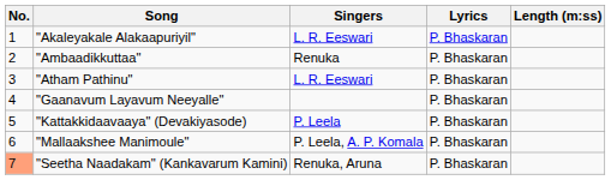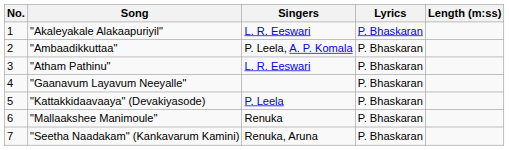"Ambaadikkuttaa" | Singers: Renuka -> P. Leela, A. P. Komala
"Mallaakshee Manimoule" | Singers: P. Leela, A. P. Komala -> Renuka
"Seetha Naadakam" (Kankavarum Kamini) | No.: lightsalmon background -> no background
